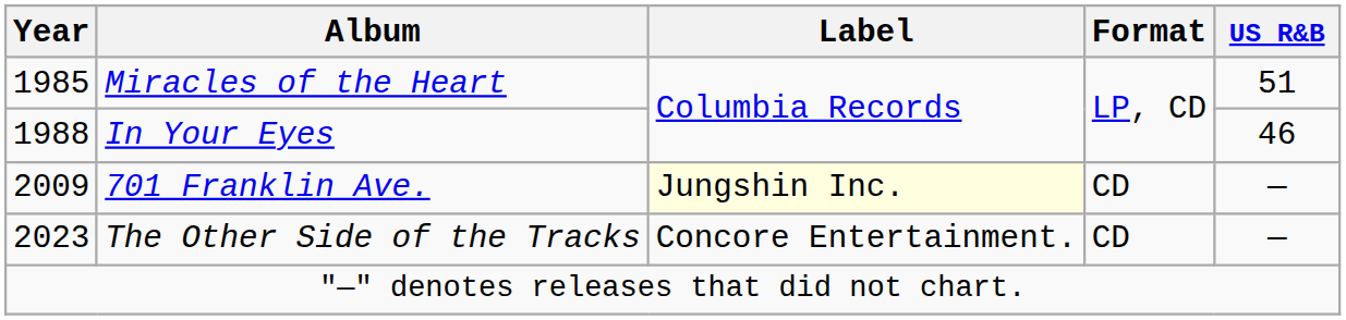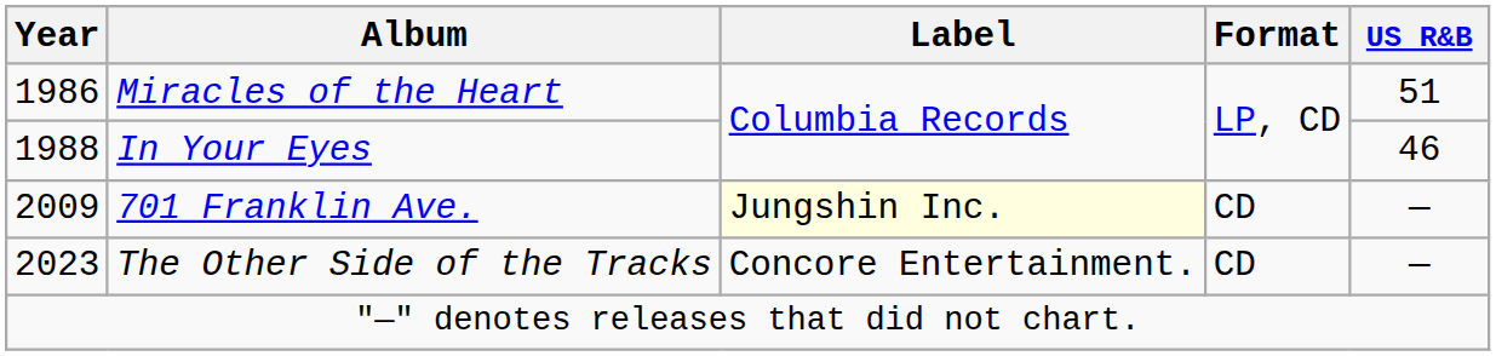Miracles of the Heart | Year: 1985 -> 1986
